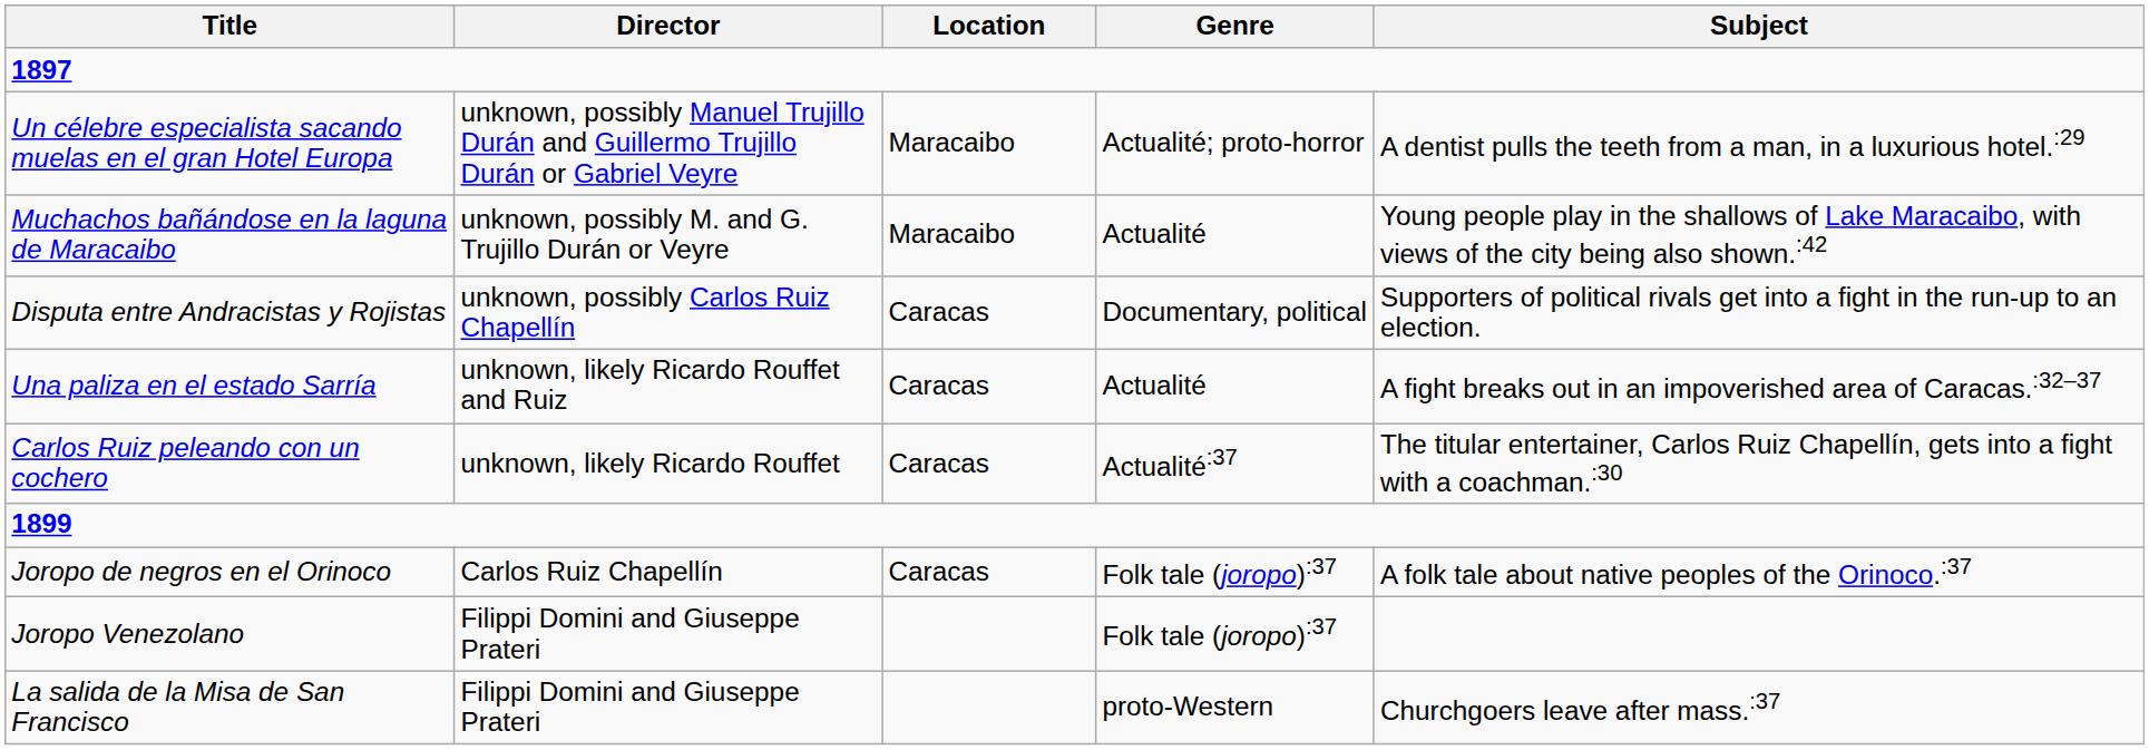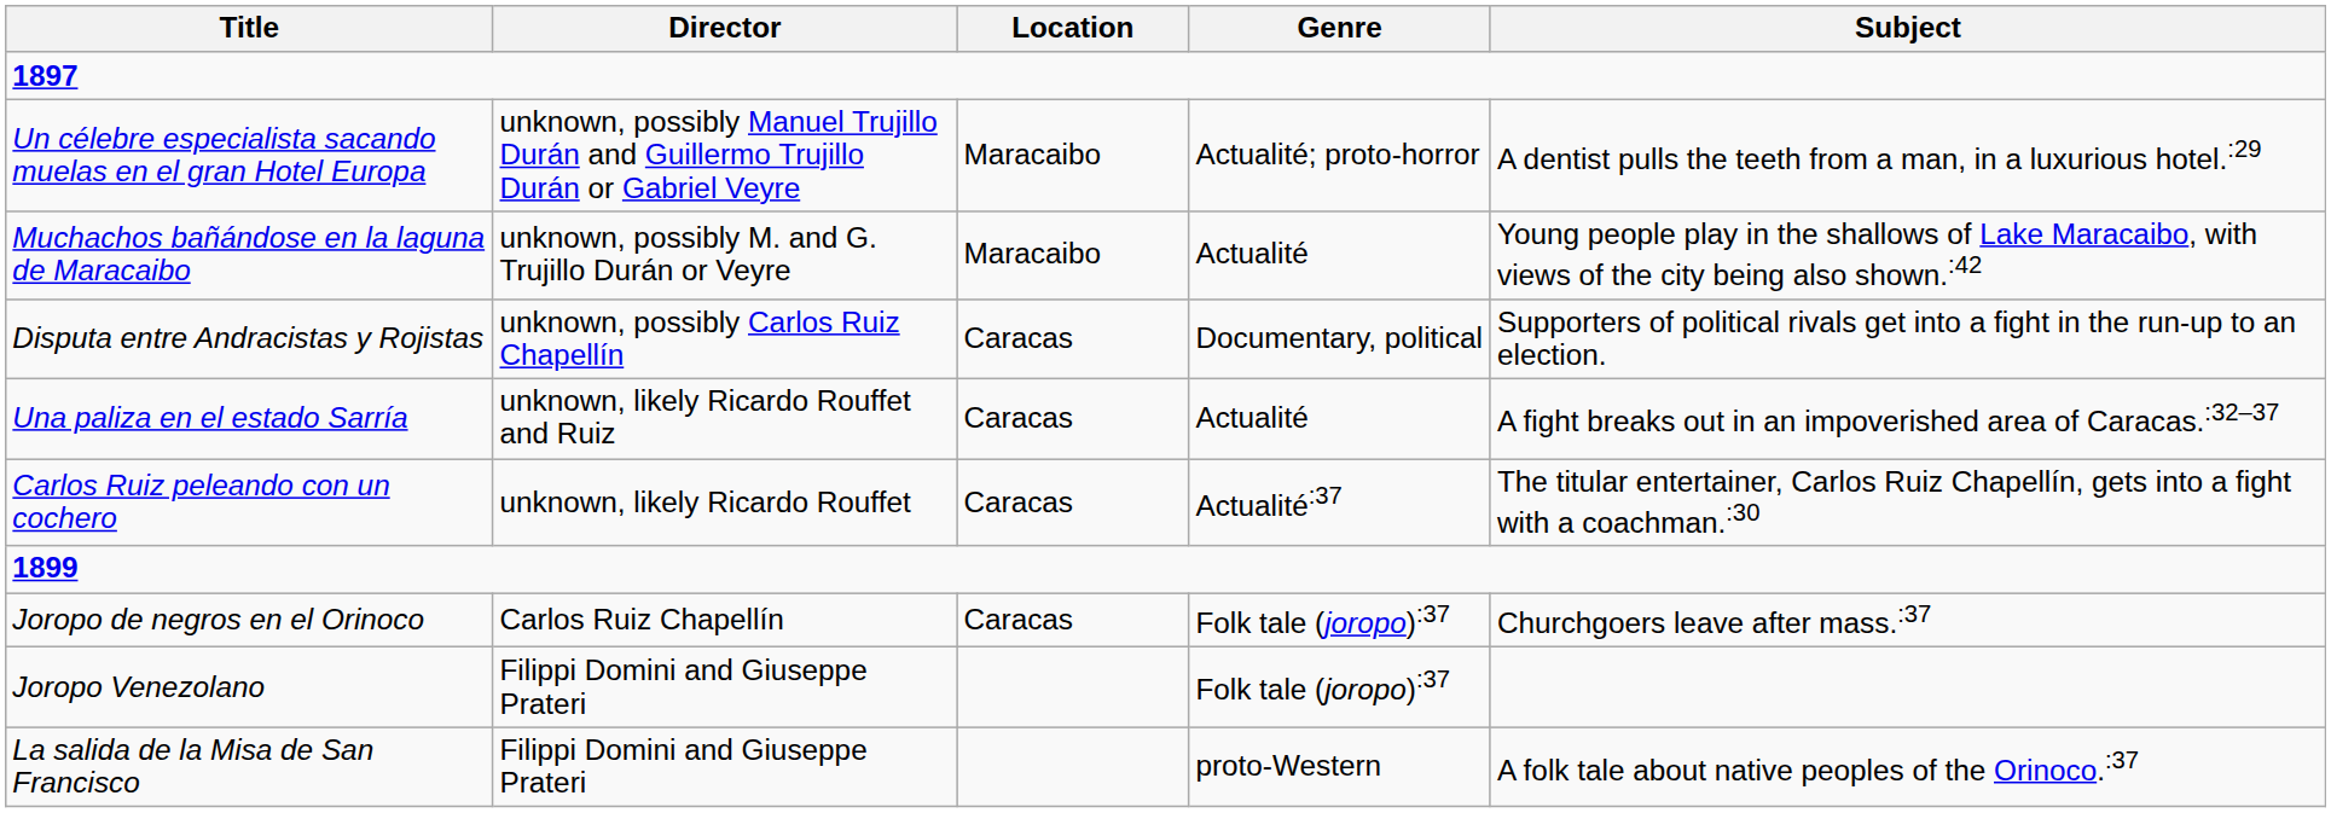Joropo de negros en el Orinoco | Subject: A folk tale about native peoples of the Orinoco.:37 -> Churchgoers leave after mass.:37
La salida de la Misa de San Francisco | Subject: Churchgoers leave after mass.:37 -> A folk tale about native peoples of the Orinoco.:37
